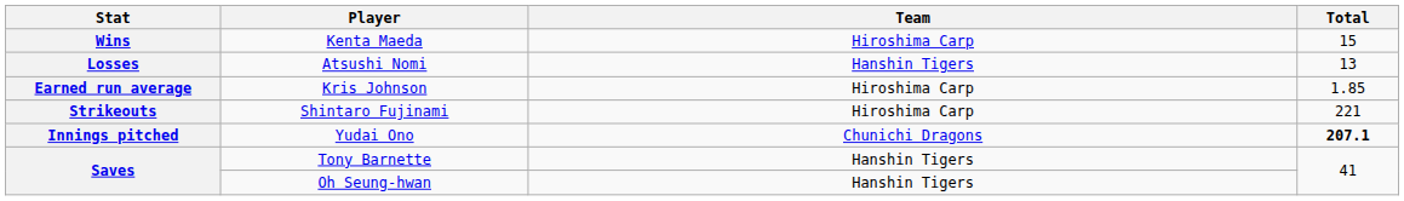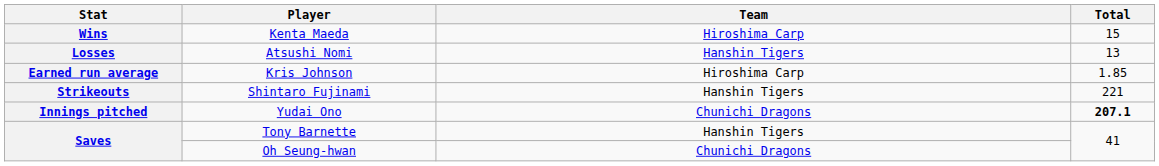Shintaro Fujinami | Team: Hiroshima Carp -> Hanshin Tigers
Oh Seung-hwan | Team: Hanshin Tigers -> Chunichi Dragons
